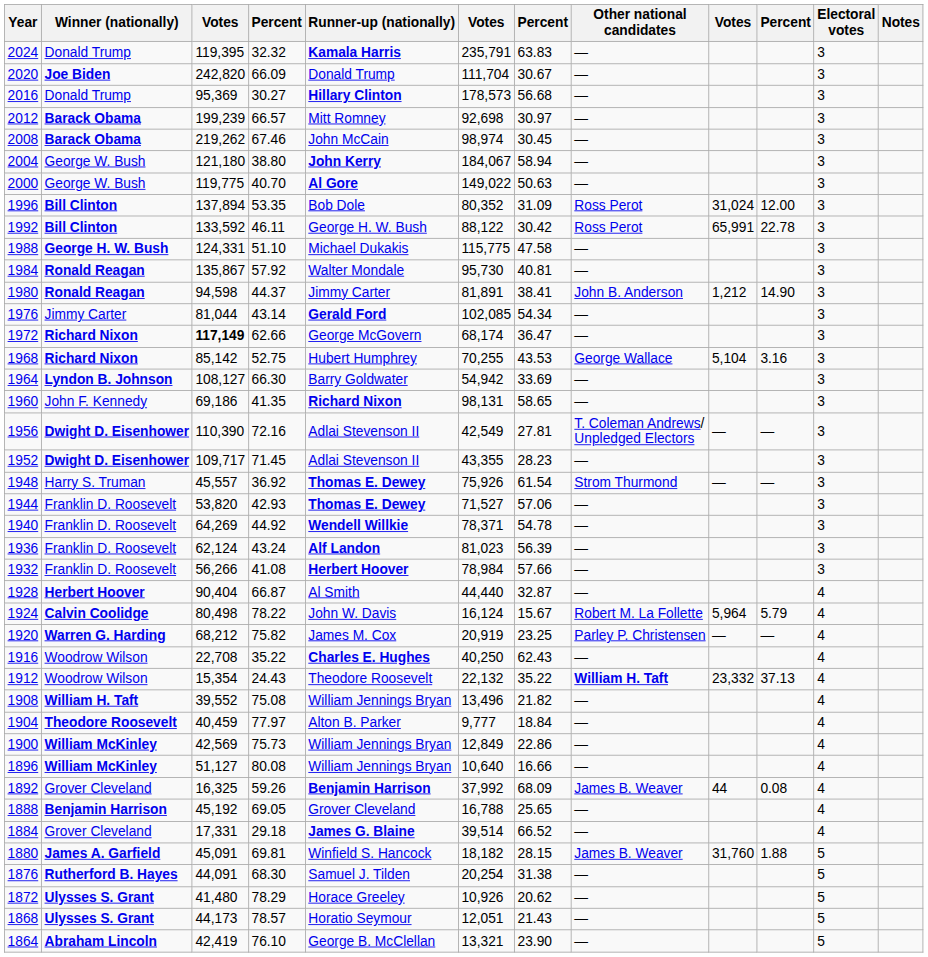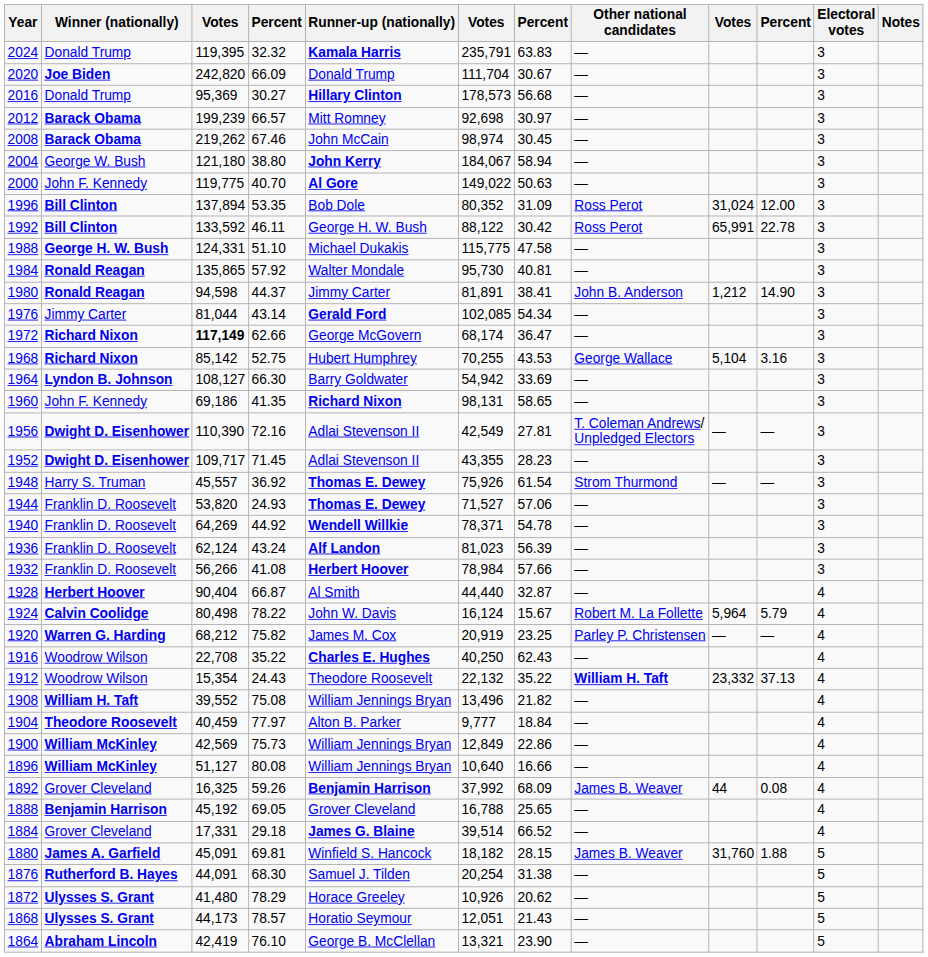2000 | Winner (nationally): George W. Bush -> John F. Kennedy
1984 | column 3: 135,867 -> 135,865
1944 | column 4: 42.93 -> 24.93
